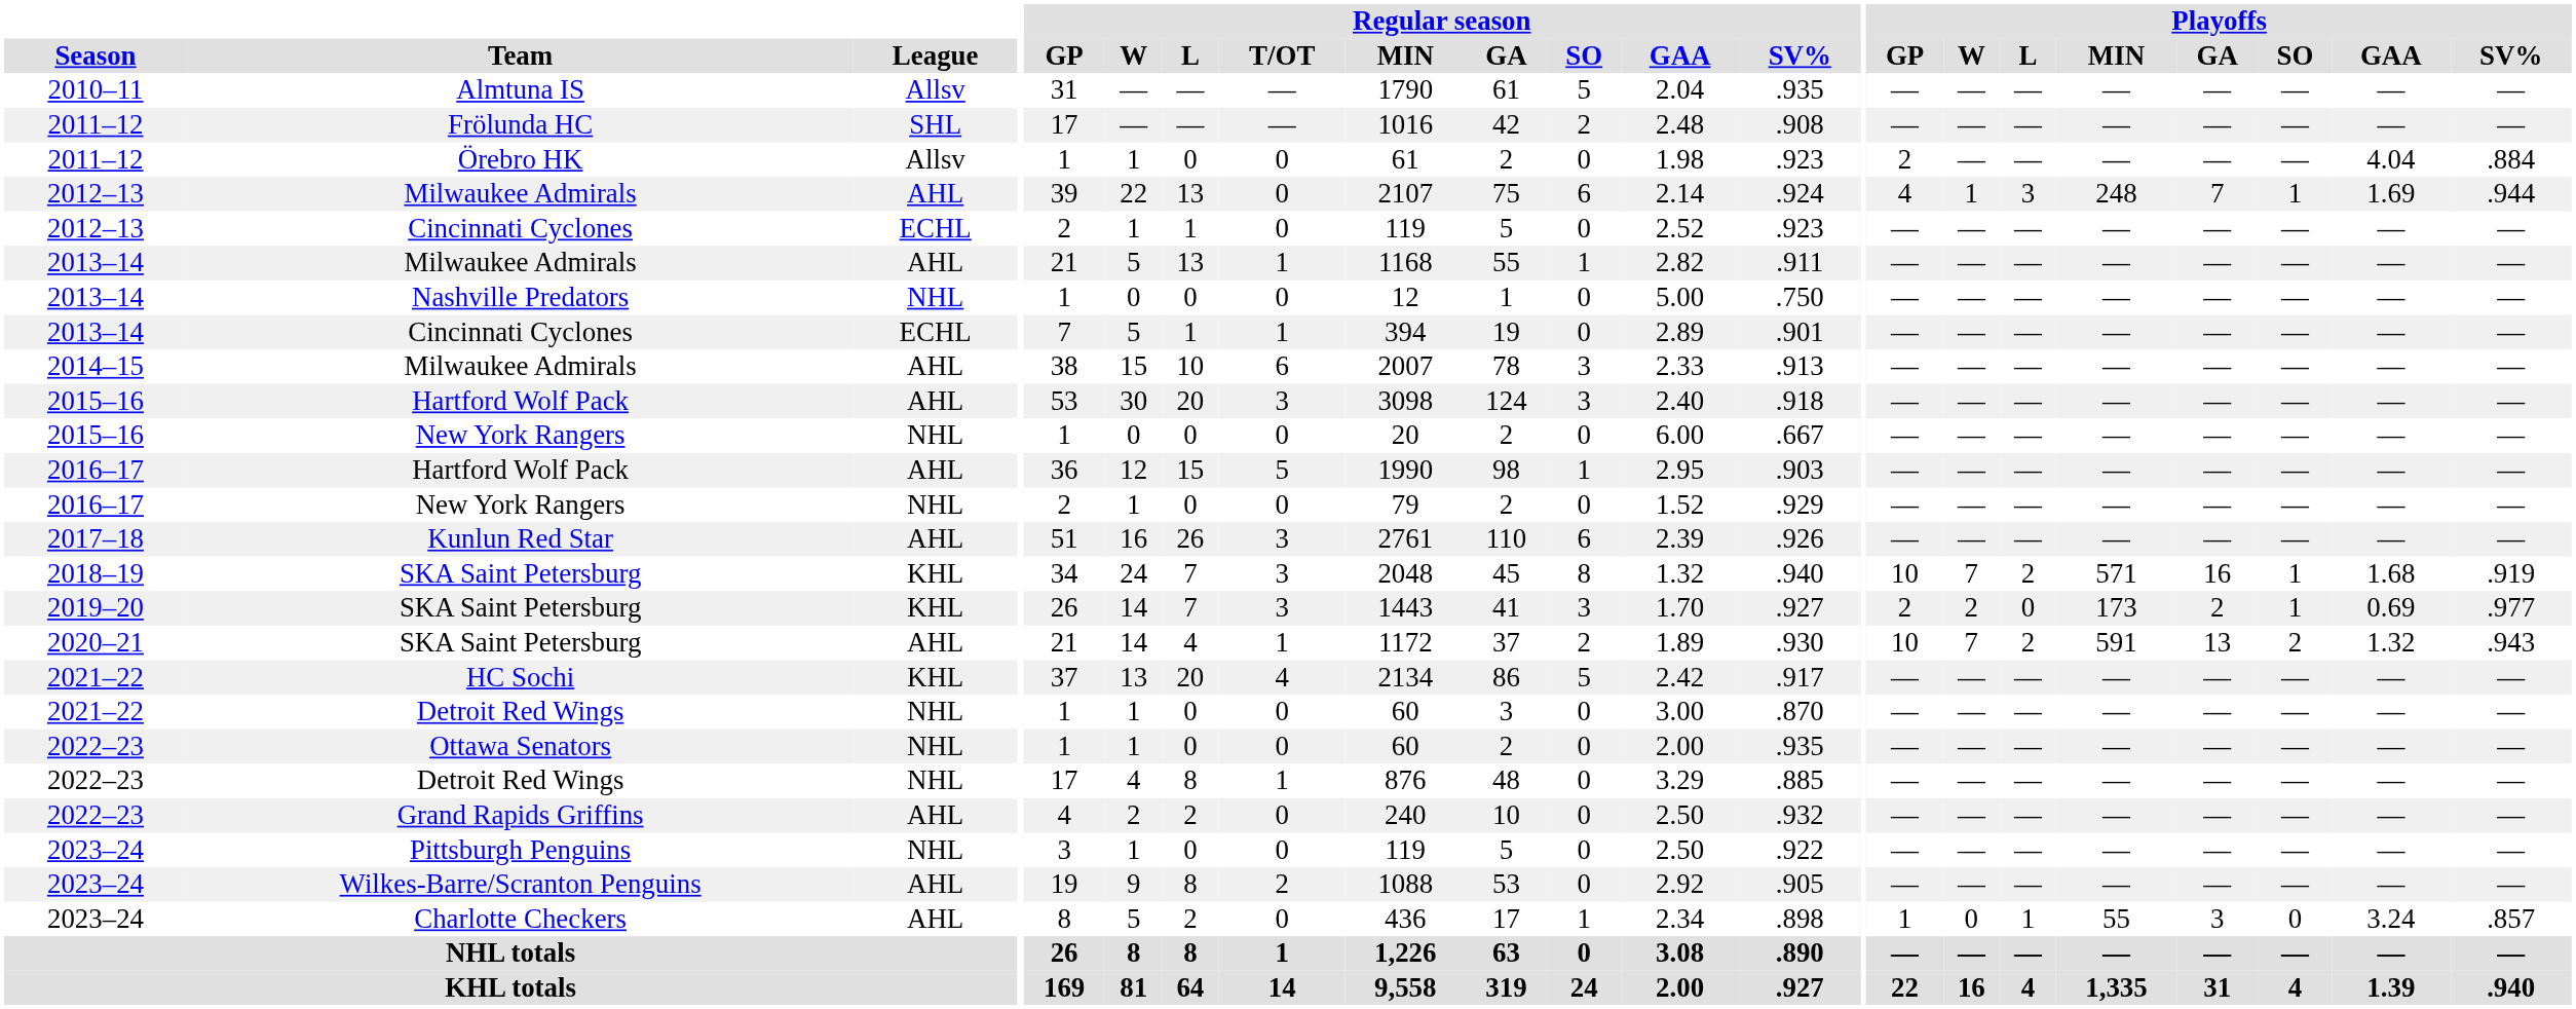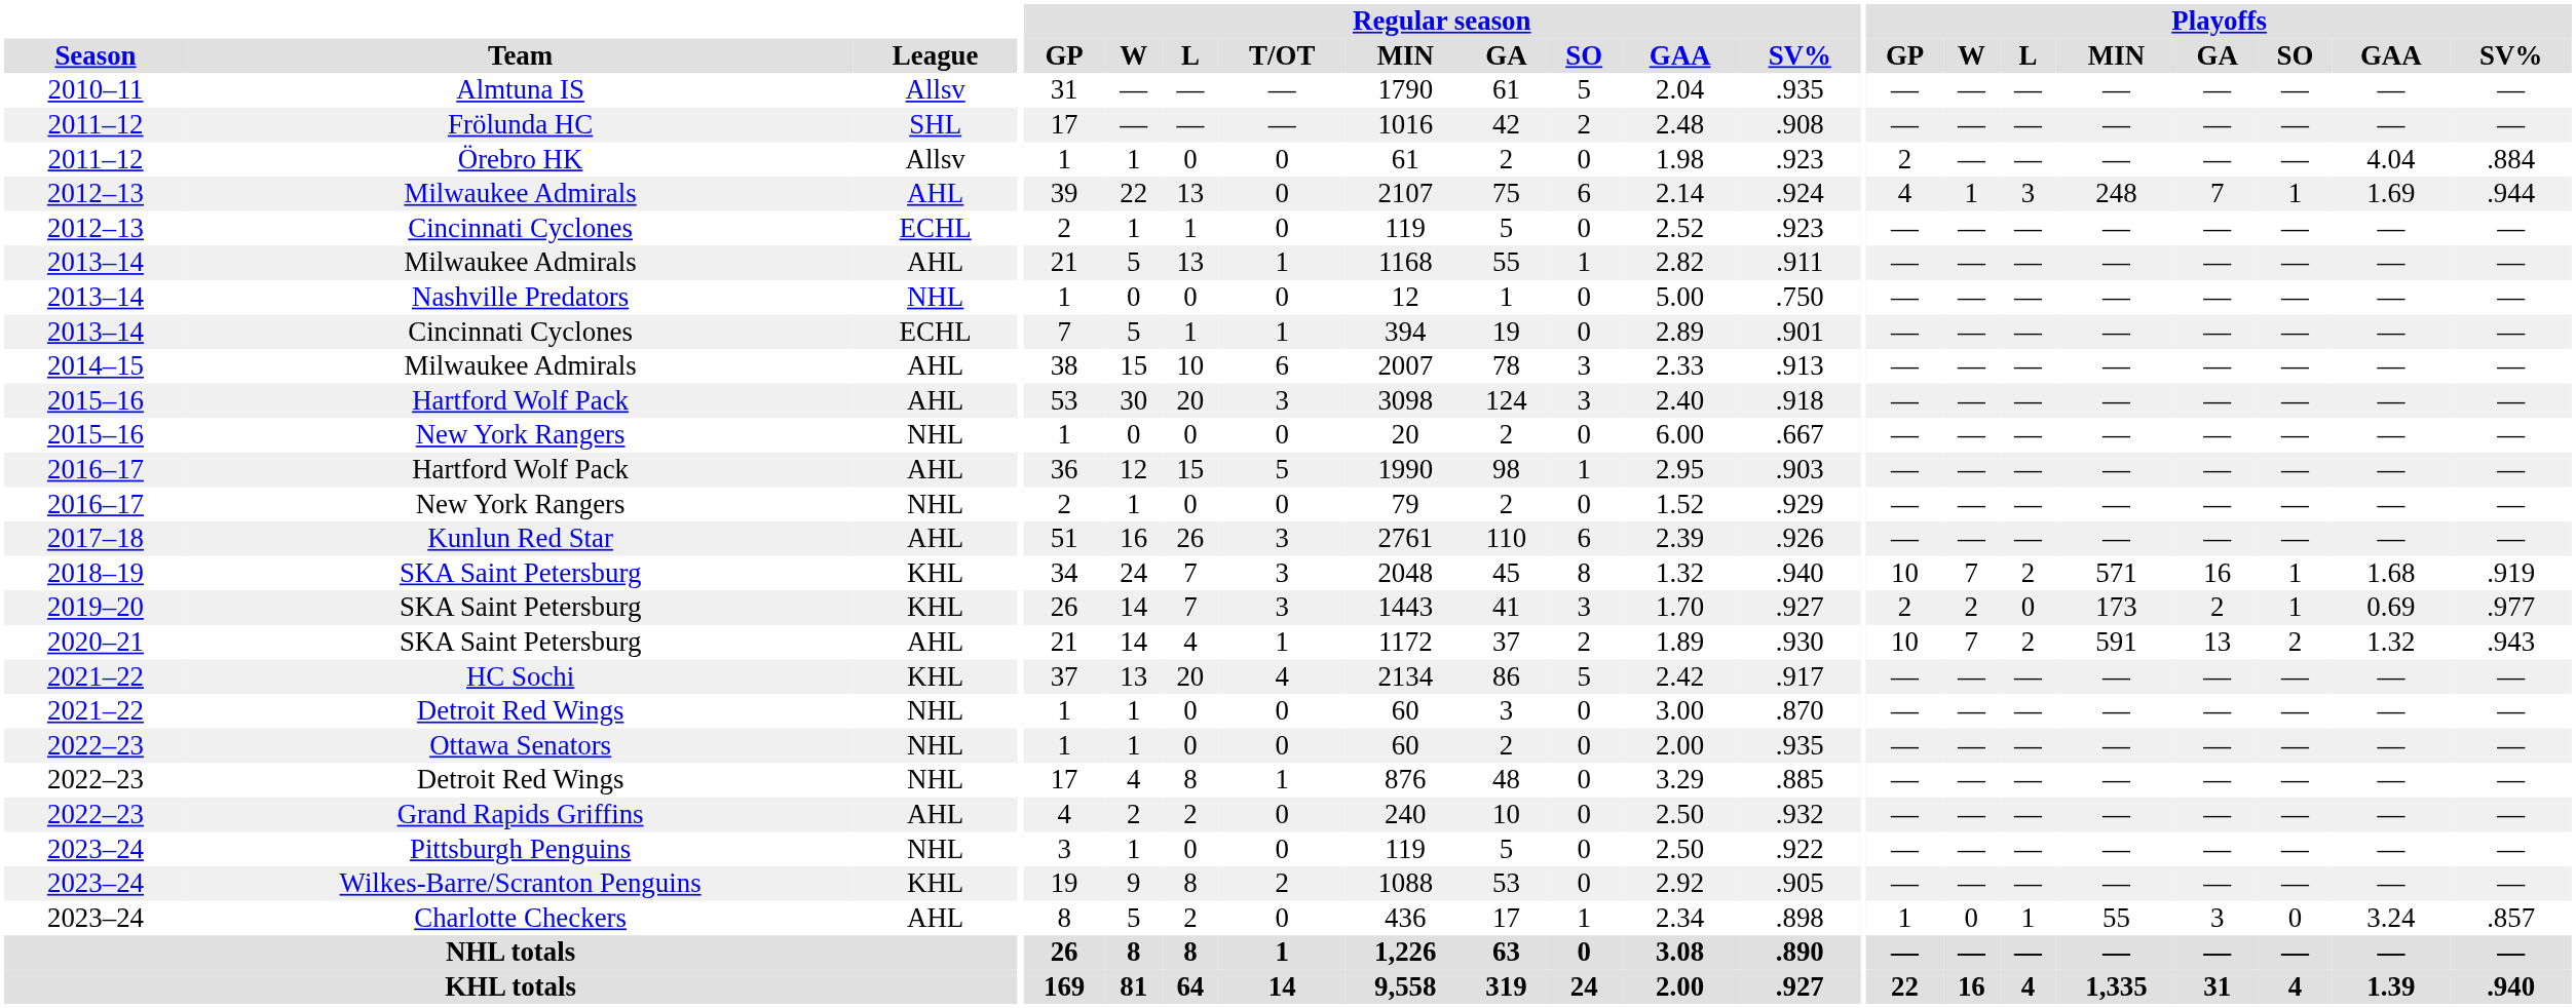Wilkes-Barre/Scranton Penguins | League: AHL -> KHL
